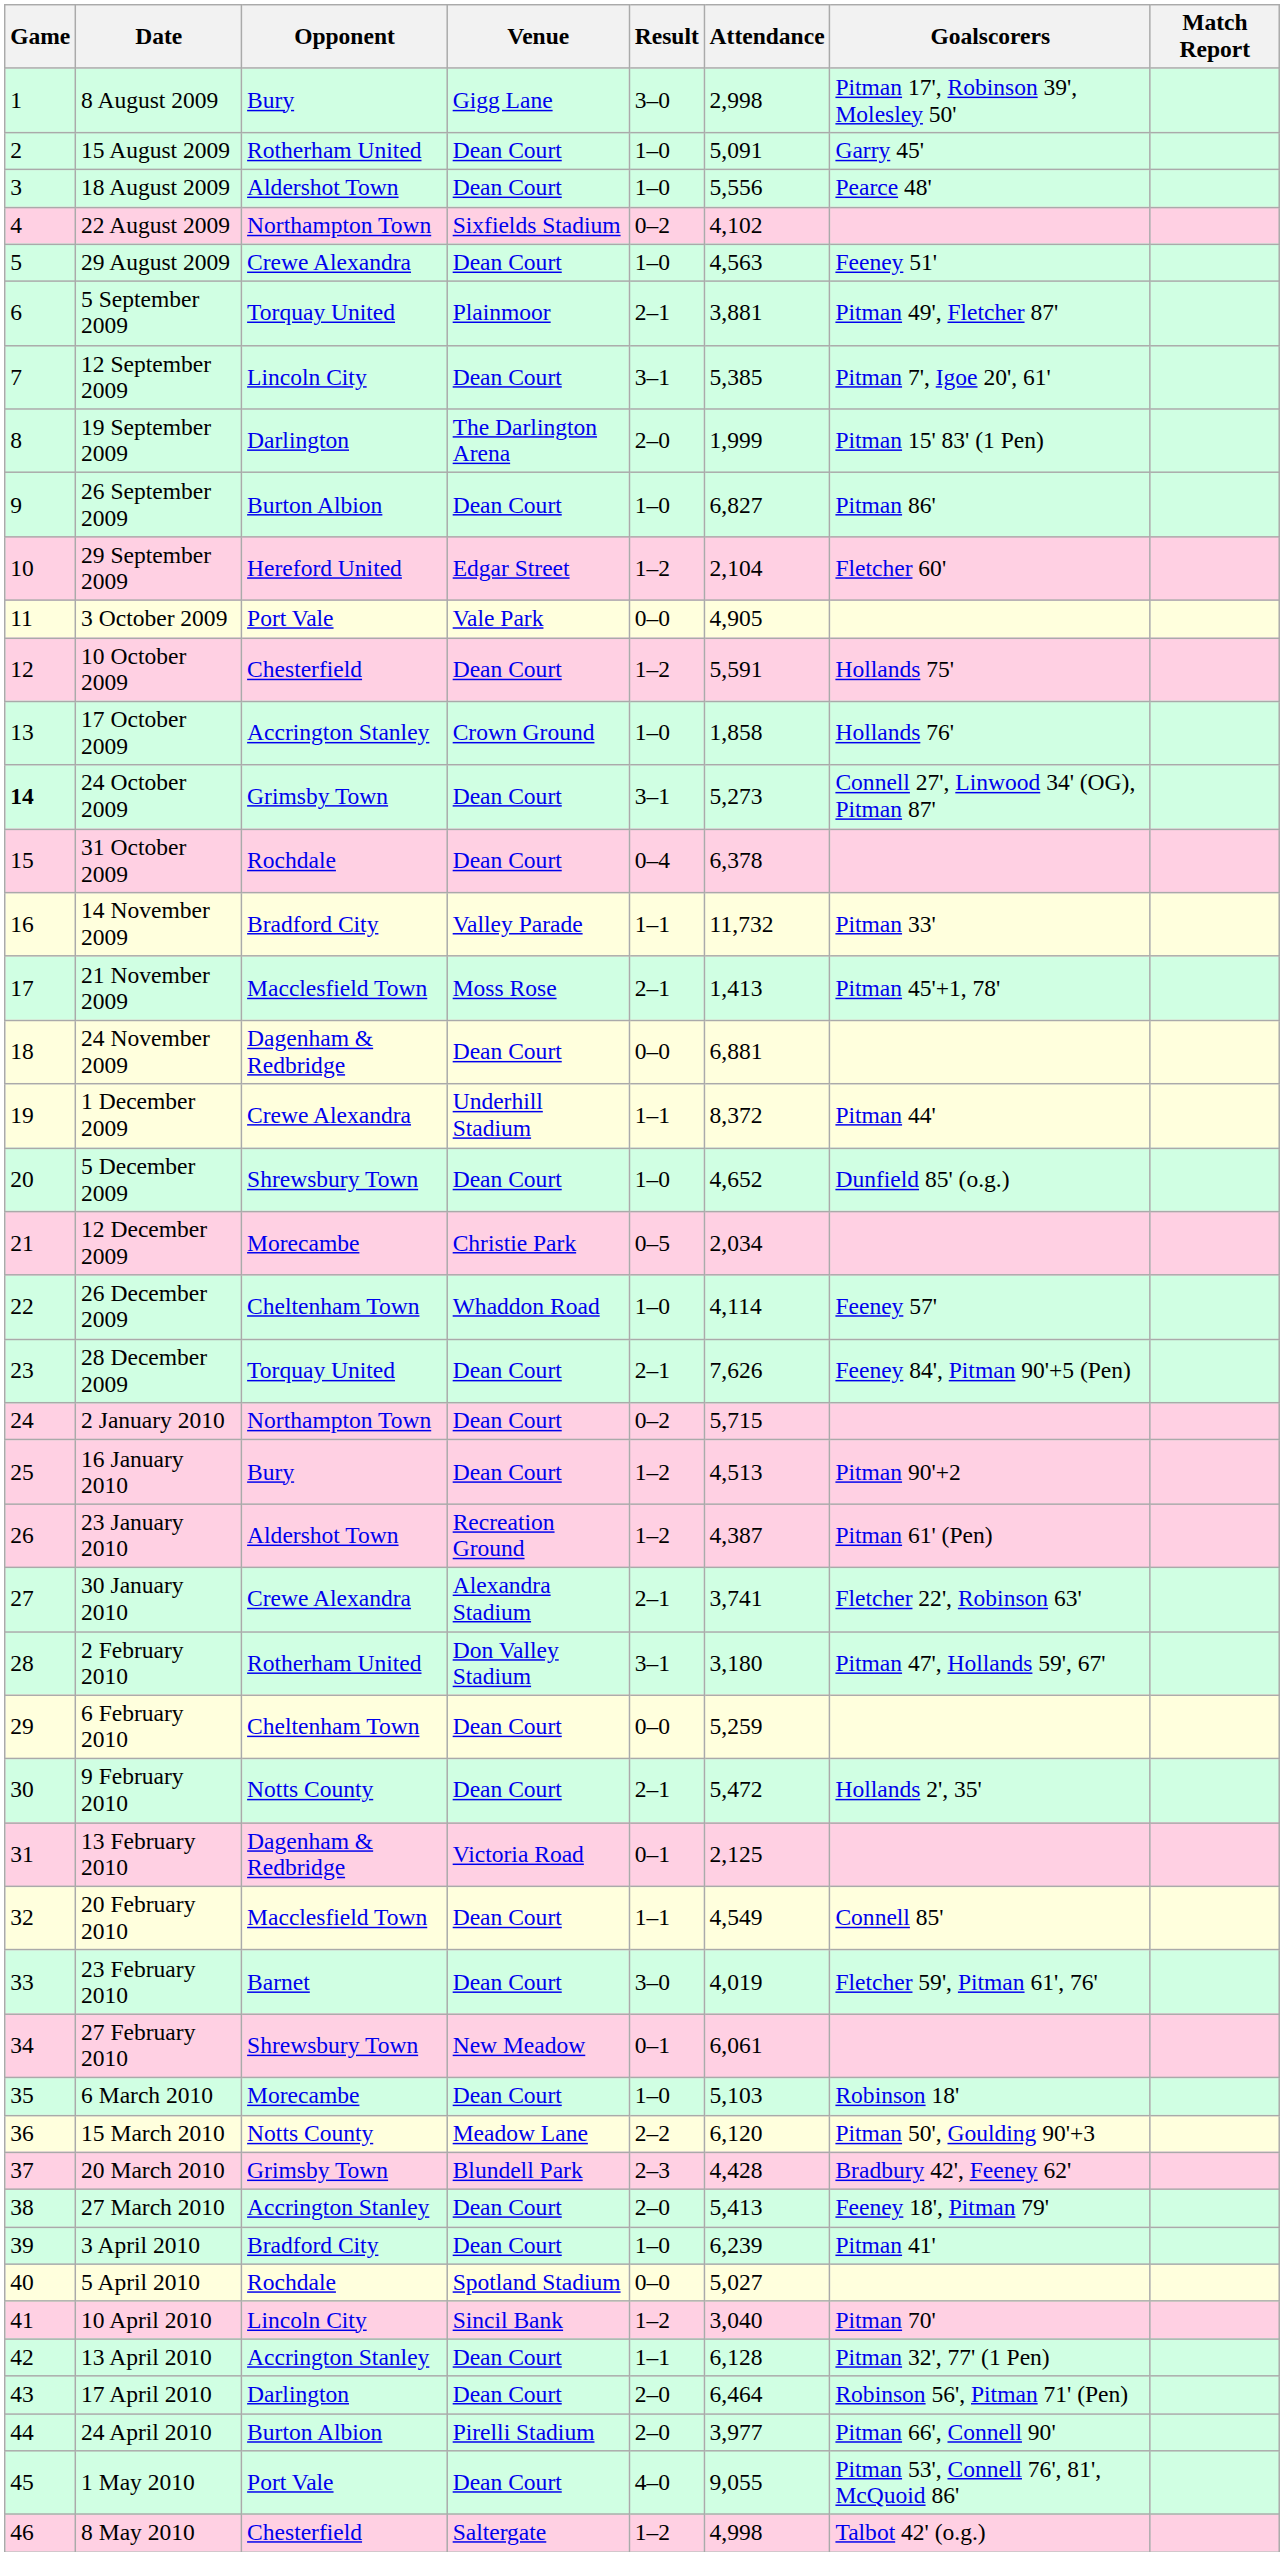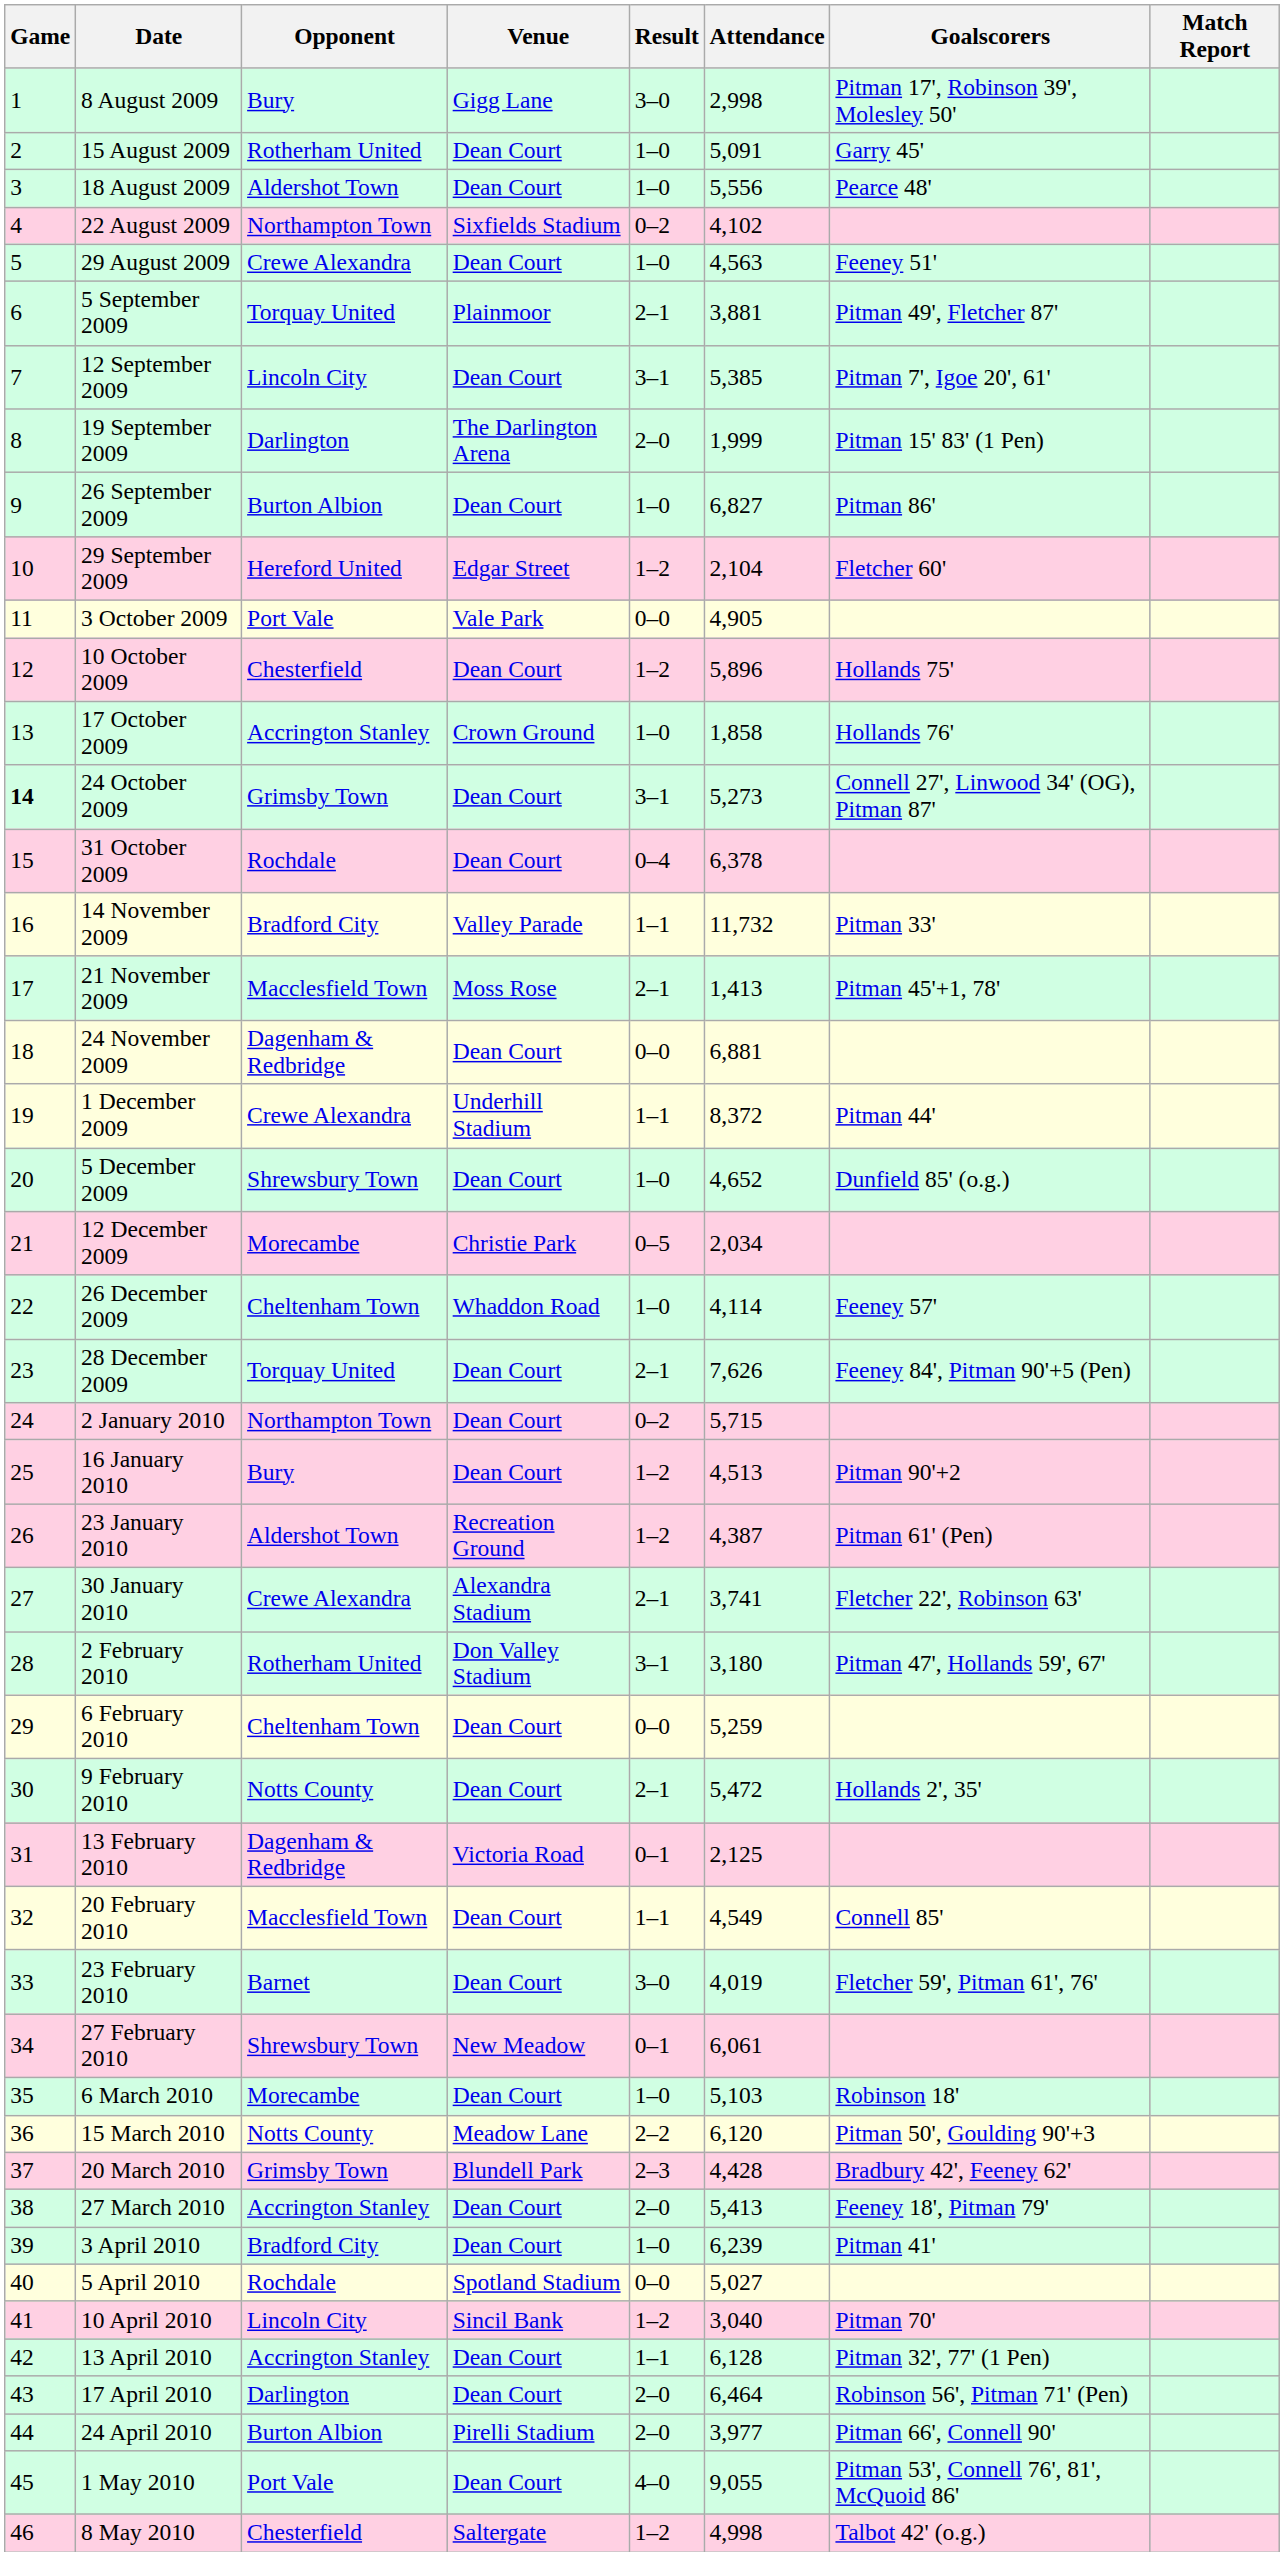10 October 2009 | Attendance: 5,591 -> 5,896
